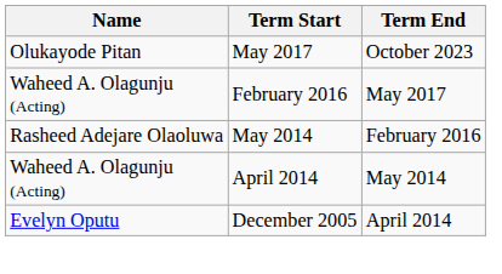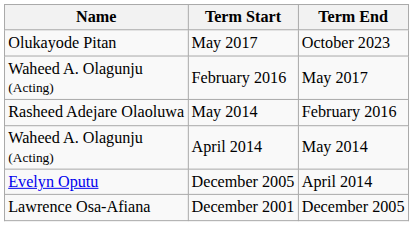+ row: Lawrence Osa-Afiana | December 2001 | December 2005
